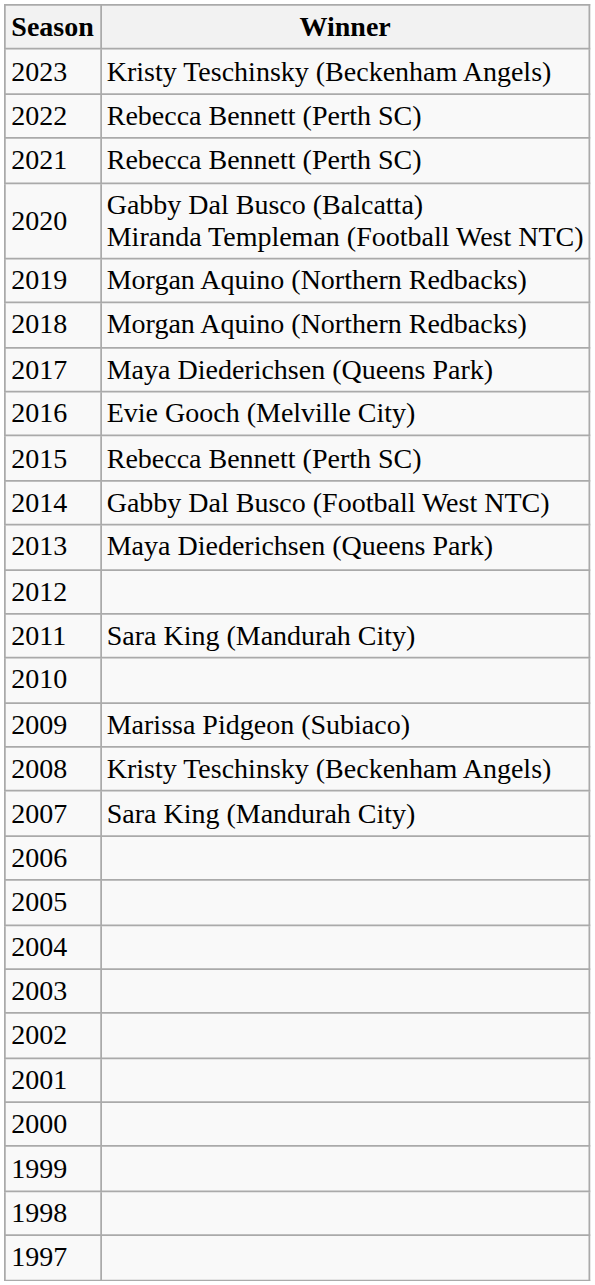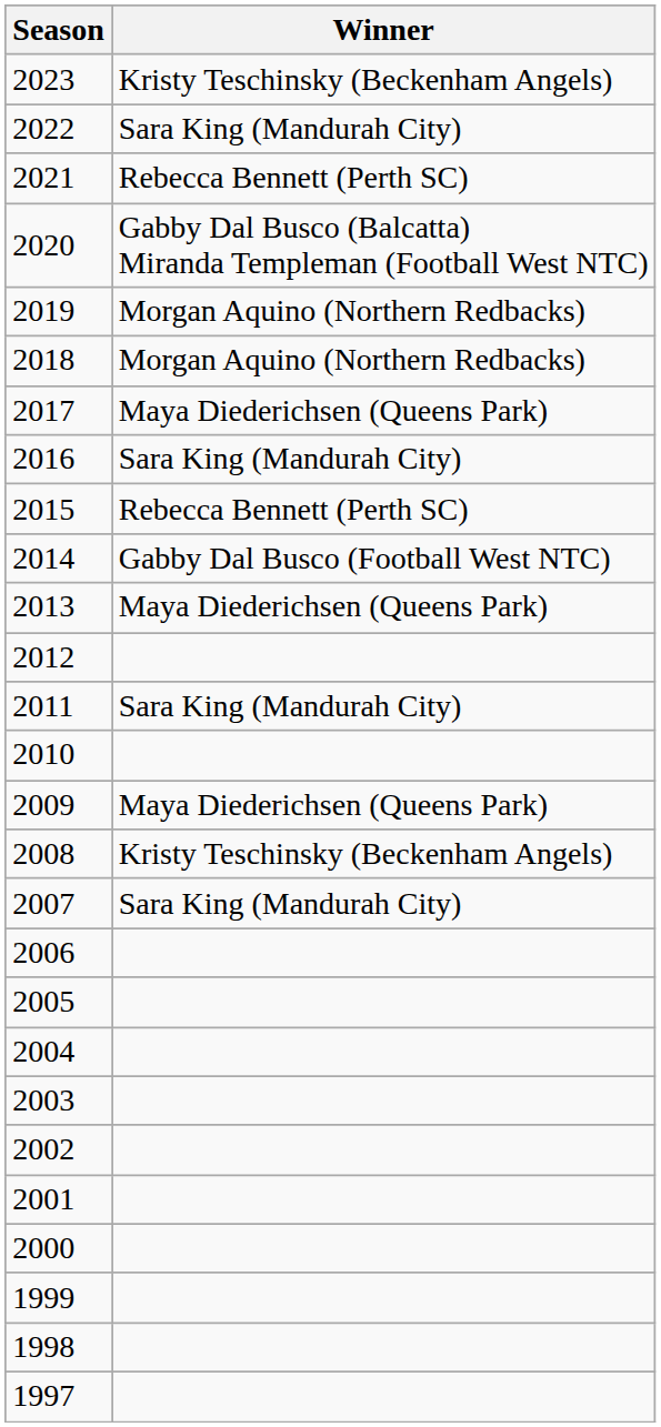2022 | Winner: Rebecca Bennett (Perth SC) -> Sara King (Mandurah City)
2016 | Winner: Evie Gooch (Melville City) -> Sara King (Mandurah City)
2009 | Winner: Marissa Pidgeon (Subiaco) -> Maya Diederichsen (Queens Park)
